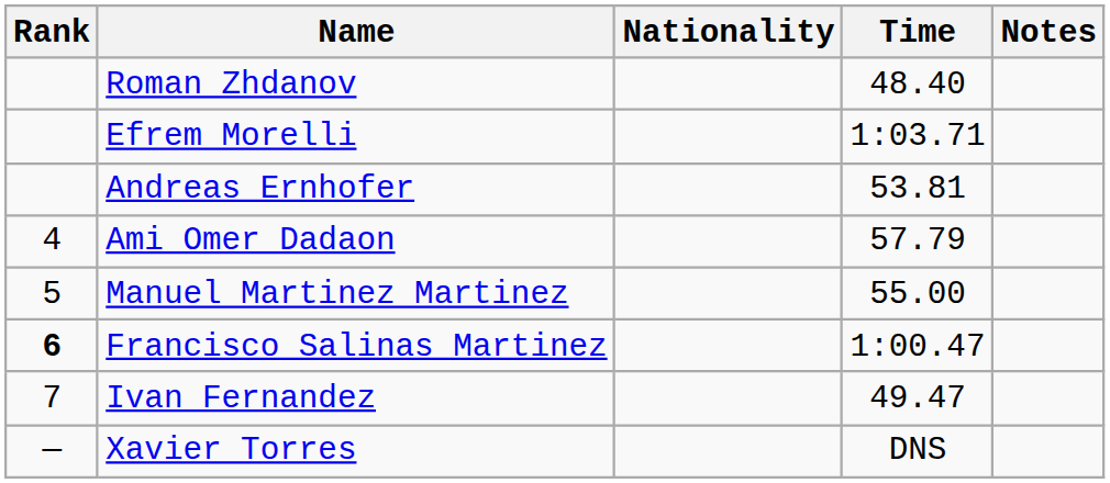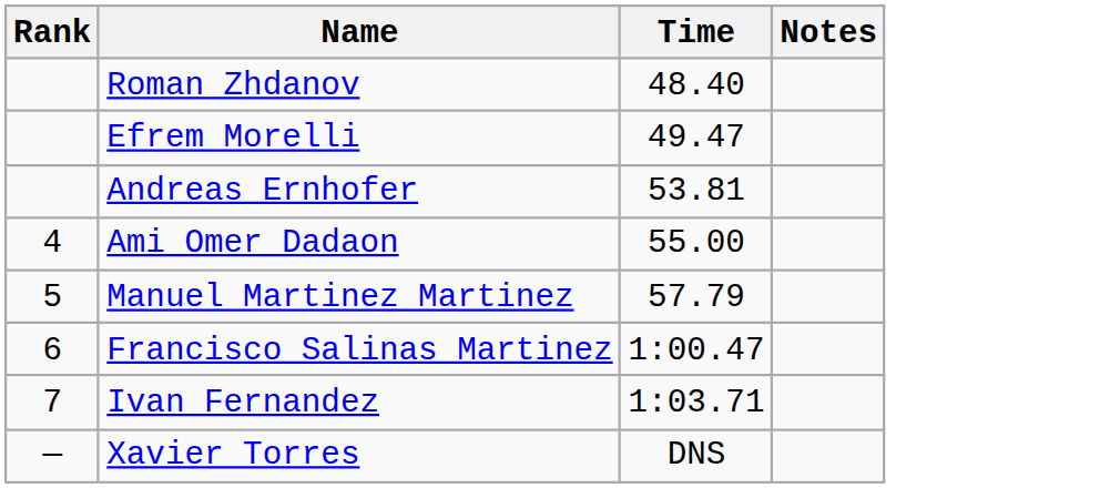- column: Nationality
Efrem Morelli | Time: 1:03.71 -> 49.47
Ami Omer Dadaon | Time: 57.79 -> 55.00
Manuel Martinez Martinez | Time: 55.00 -> 57.79
Francisco Salinas Martinez | Rank: bold -> normal
Ivan Fernandez | Time: 49.47 -> 1:03.71
